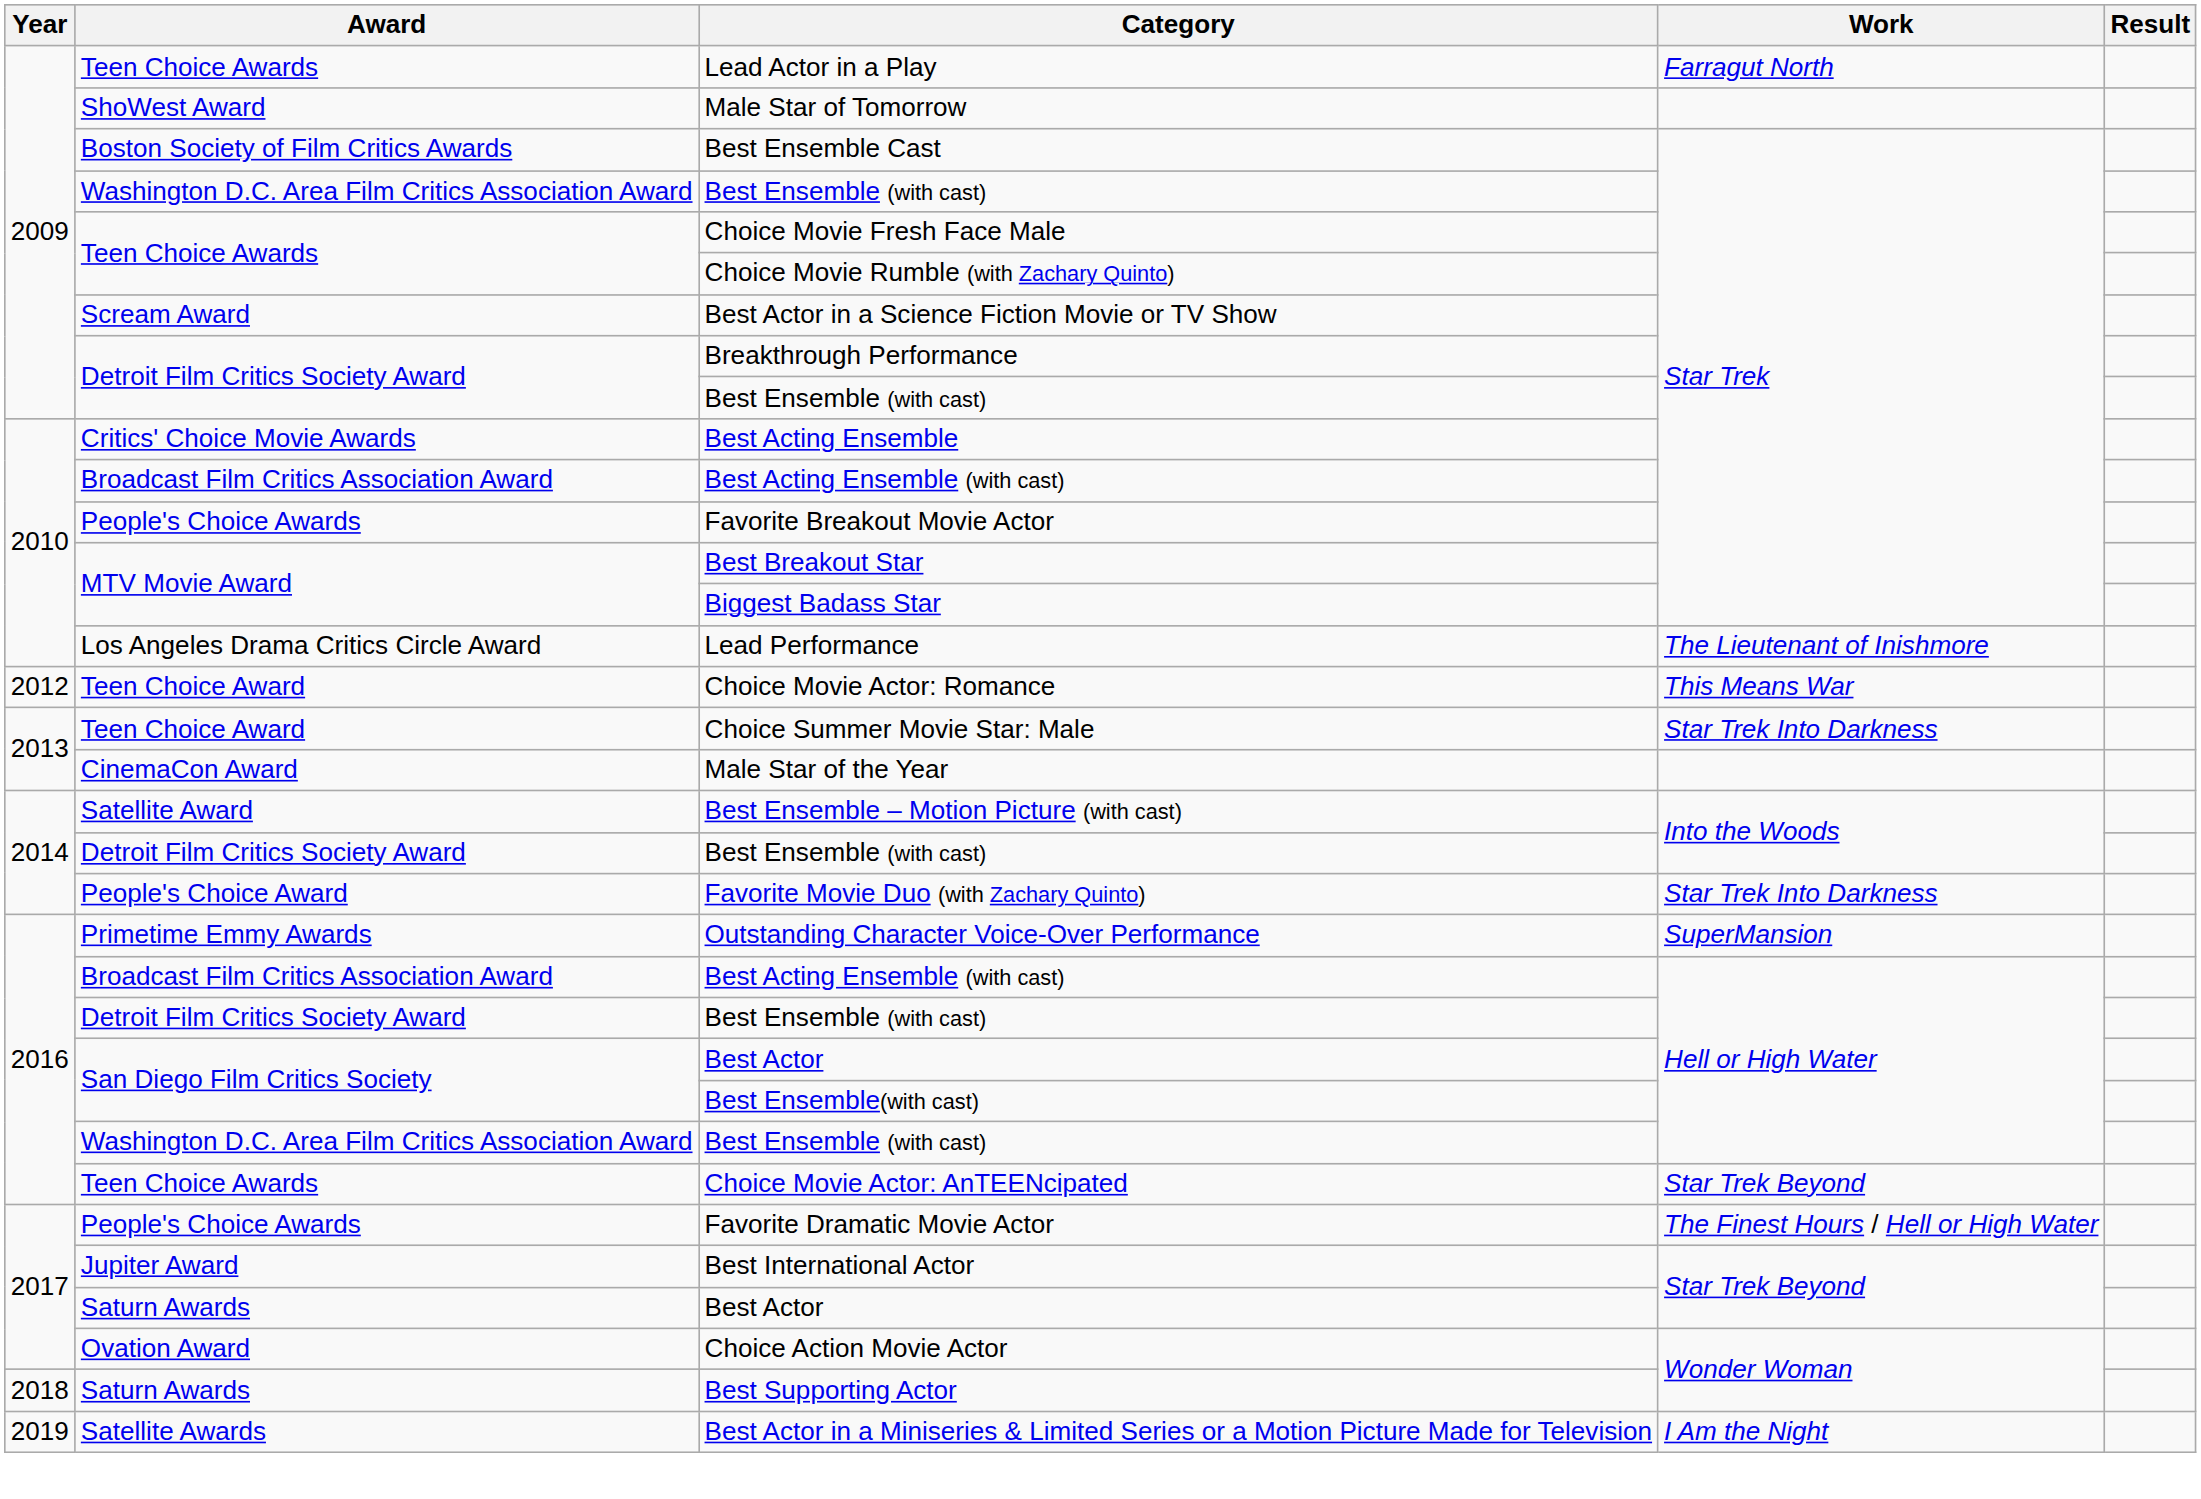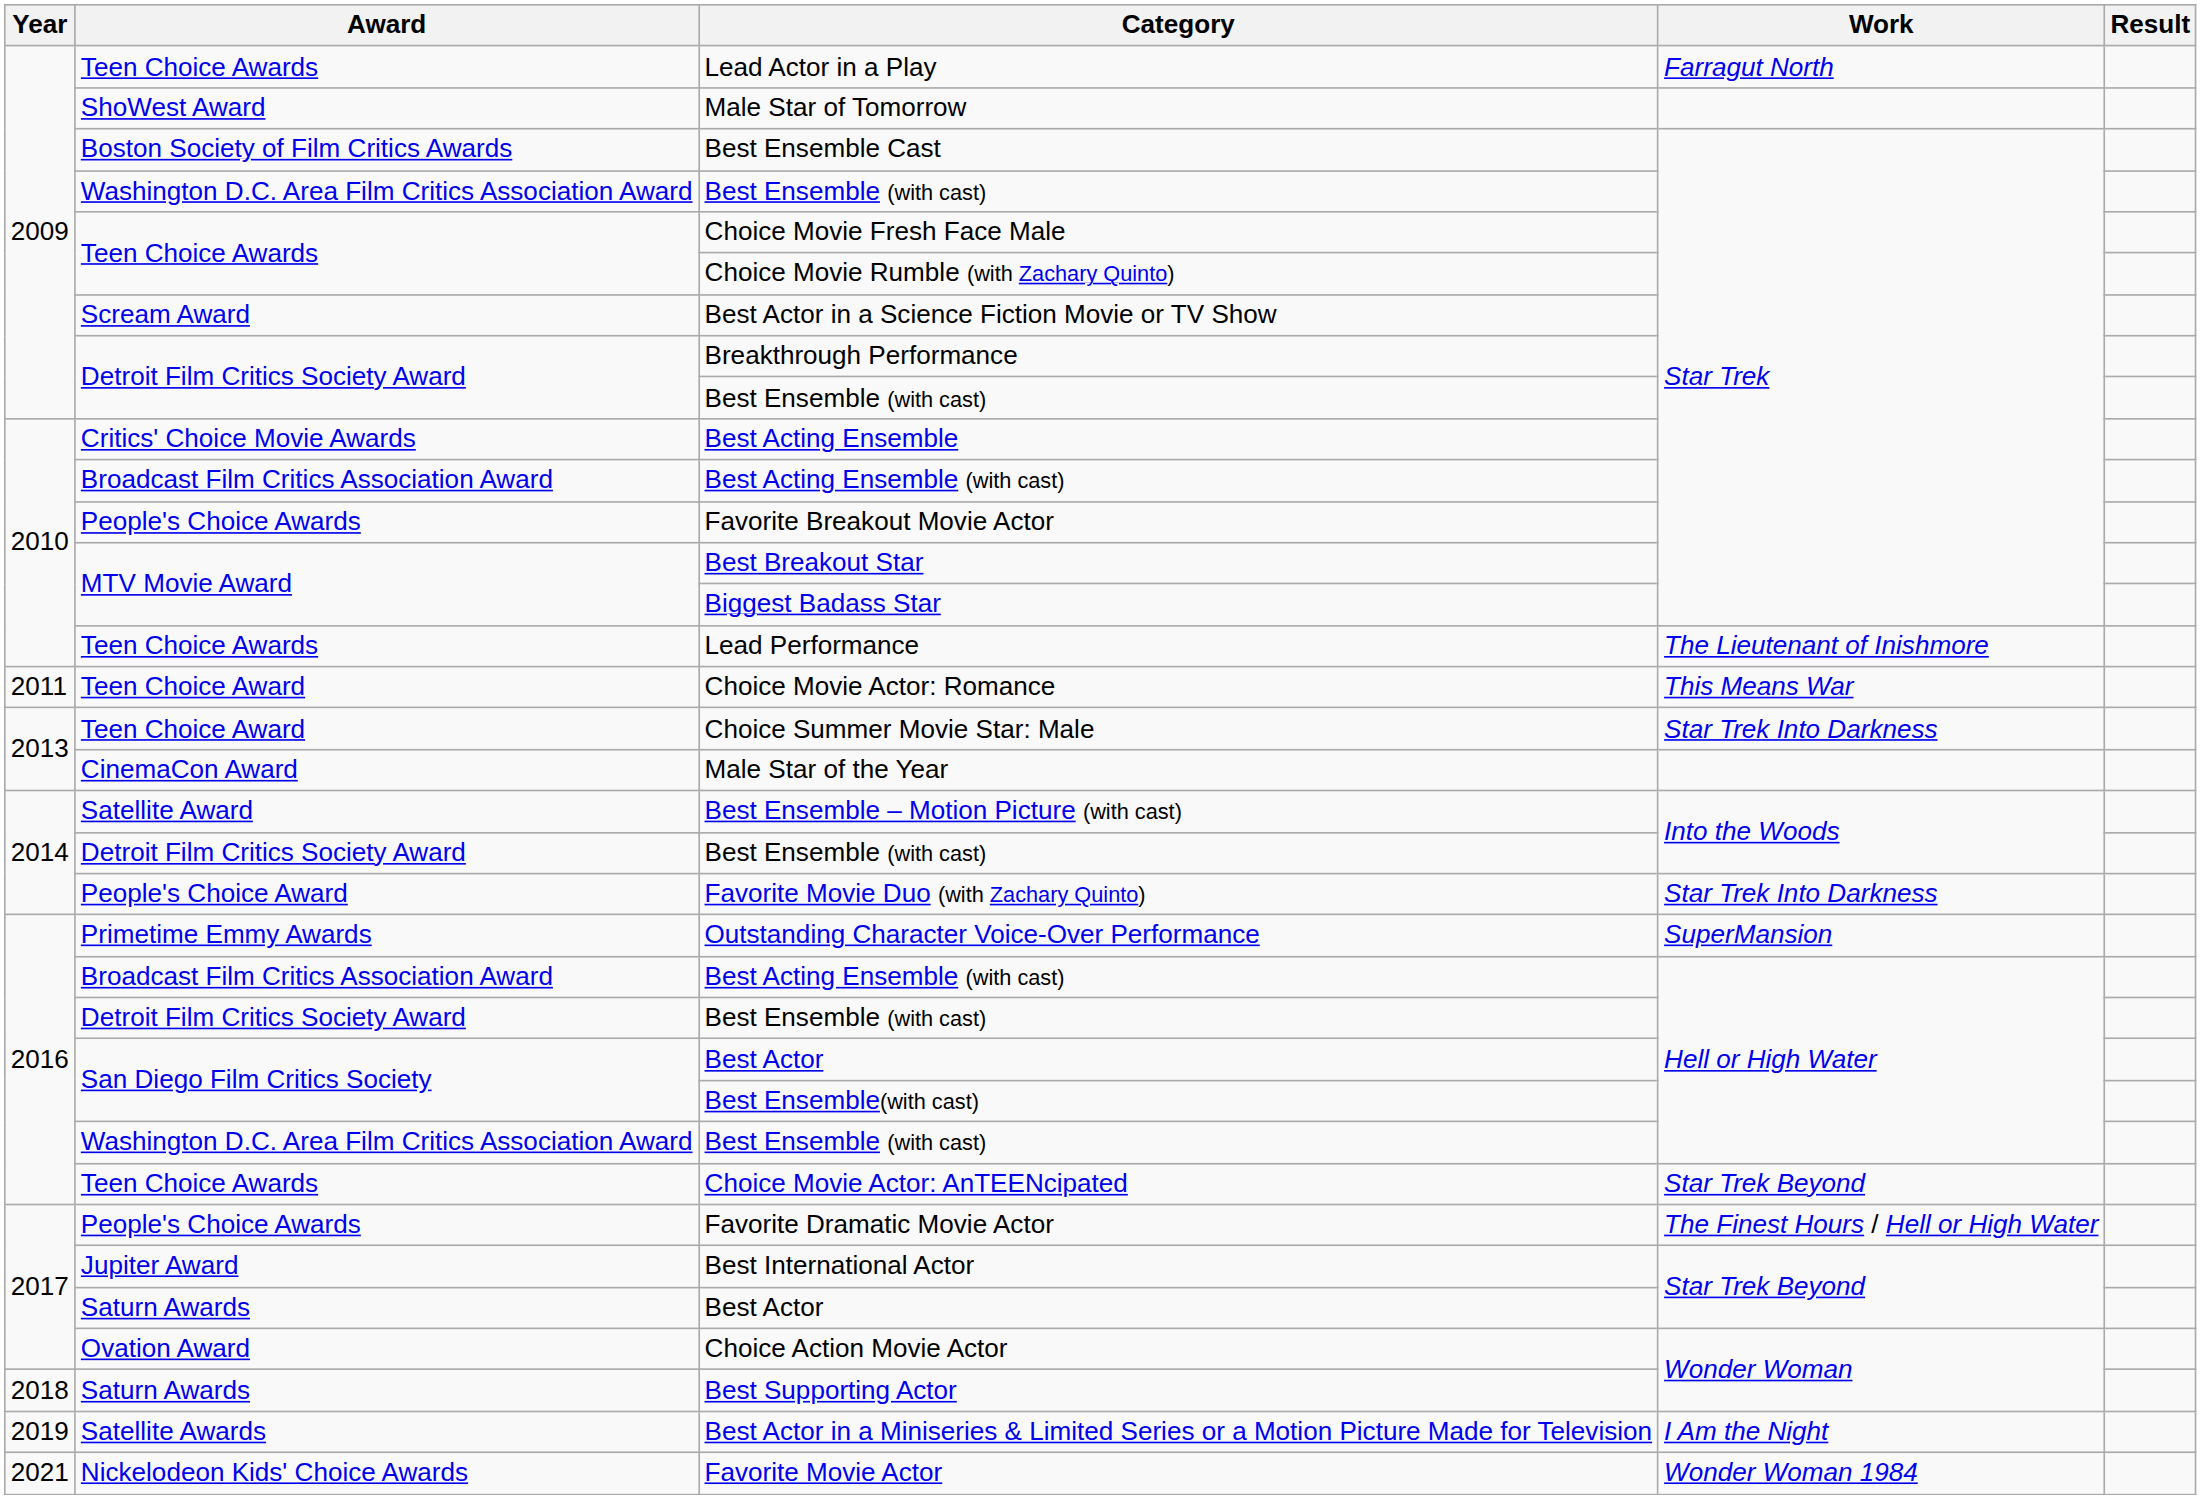Lead Performance | Award: Los Angeles Drama Critics Circle Award -> Teen Choice Awards
Choice Movie Actor: Romance | Year: 2012 -> 2011
+ row: 2021 | Nickelodeon Kids' Choice Awards | Favorite Movie Actor | Wonder Woman 1984
